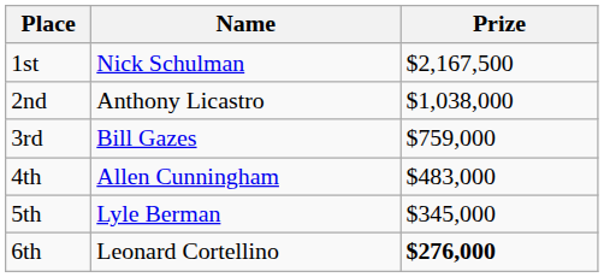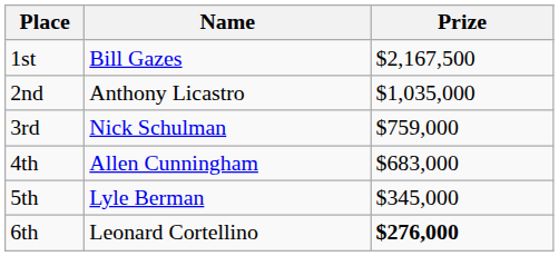1st | Name: Nick Schulman -> Bill Gazes
2nd | Prize: $1,038,000 -> $1,035,000
3rd | Name: Bill Gazes -> Nick Schulman
4th | Prize: $483,000 -> $683,000
